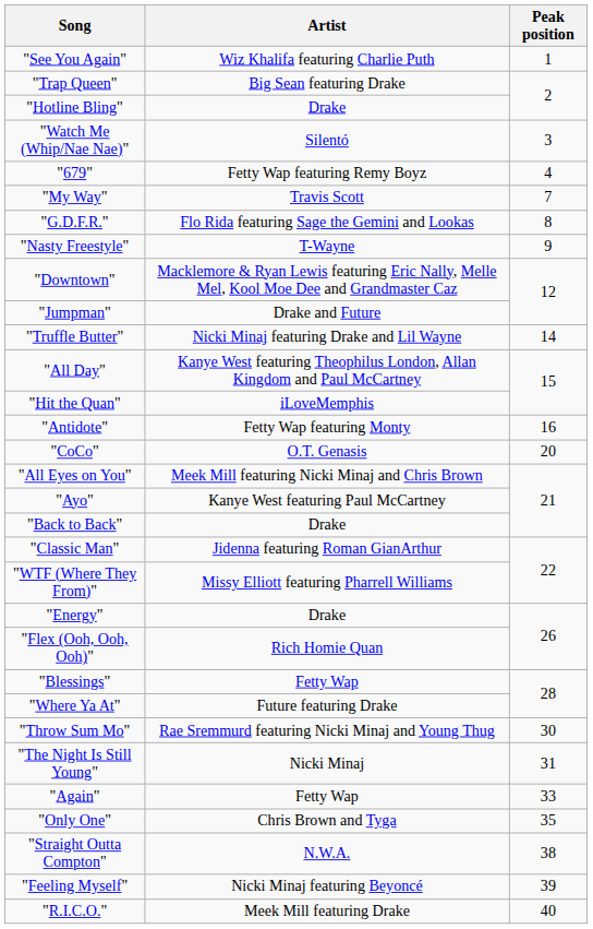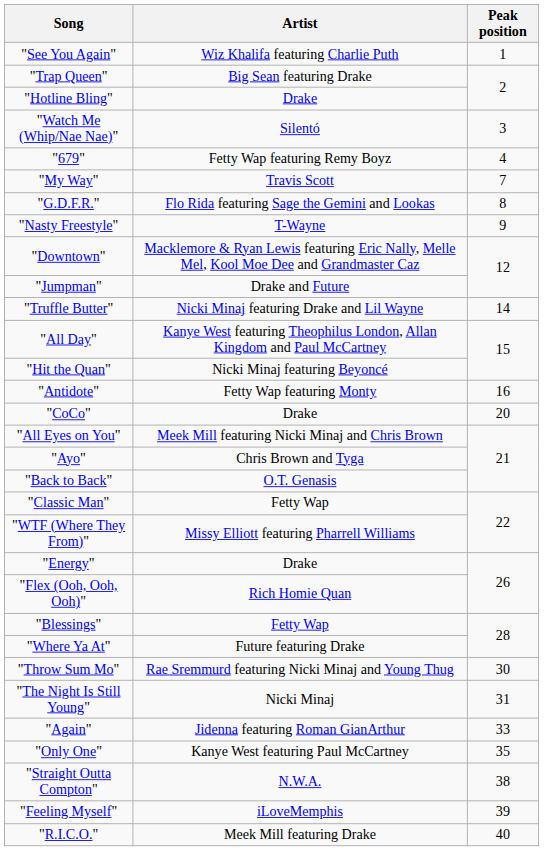"Hit the Quan" | Artist: iLoveMemphis -> Nicki Minaj featuring Beyoncé
"CoCo" | Artist: O.T. Genasis -> Drake
"Ayo" | Artist: Kanye West featuring Paul McCartney -> Chris Brown and Tyga
"Back to Back" | Artist: Drake -> O.T. Genasis
"Classic Man" | Artist: Jidenna featuring Roman GianArthur -> Fetty Wap
"Again" | Artist: Fetty Wap -> Jidenna featuring Roman GianArthur
"Only One" | Artist: Chris Brown and Tyga -> Kanye West featuring Paul McCartney
"Feeling Myself" | Artist: Nicki Minaj featuring Beyoncé -> iLoveMemphis
